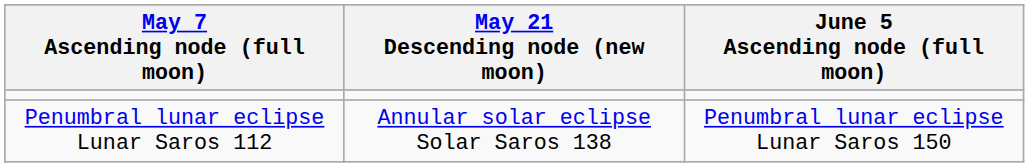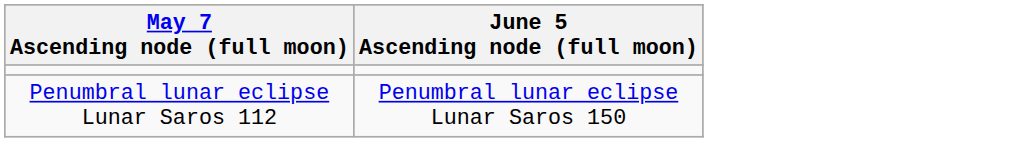- column: May 21 Descending node (new moon) | Annular solar eclipse Solar Saros 138
